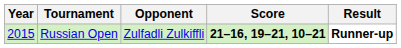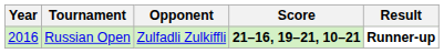Russian Open | Year: 2015 -> 2016
